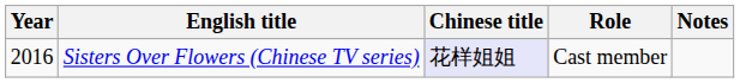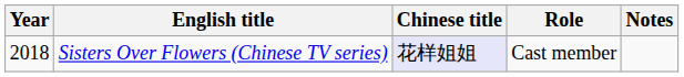Sisters Over Flowers (Chinese TV series) | Year: 2016 -> 2018
